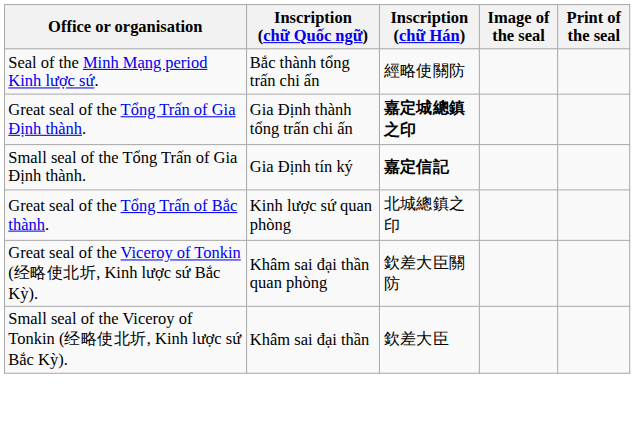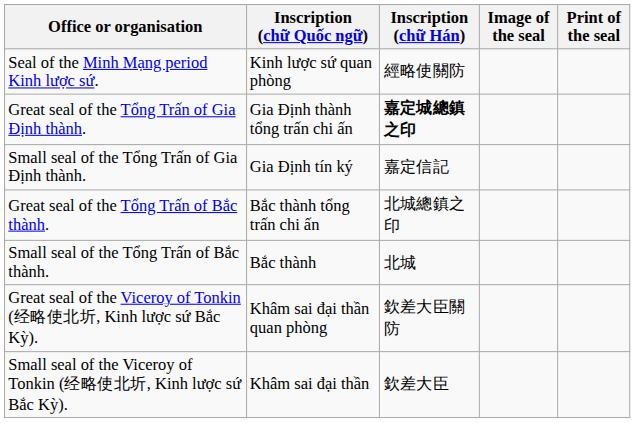Seal of the Minh Mạng period Kinh lược sứ. | Inscription (chữ Quốc ngữ): Bắc thành tổng trấn chi ấn -> Kinh lược sứ quan phòng
Small seal of the Tổng Trấn of Gia Định thành. | Inscription (chữ Hán): bold -> normal
Great seal of the Tổng Trấn of Bắc thành. | Inscription (chữ Quốc ngữ): Kinh lược sứ quan phòng -> Bắc thành tổng trấn chi ấn
+ row: Small seal of the Tổng Trấn of Bắc thành. | Bắc thành | 北城
